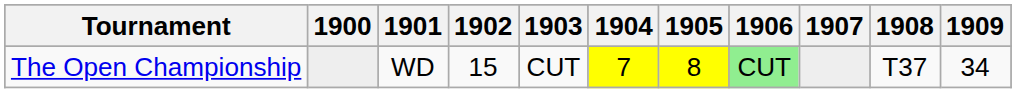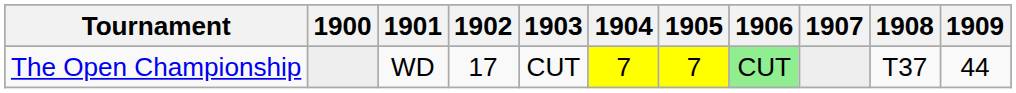The Open Championship | 1902: 15 -> 17
The Open Championship | 1905: 8 -> 7
The Open Championship | 1909: 34 -> 44
